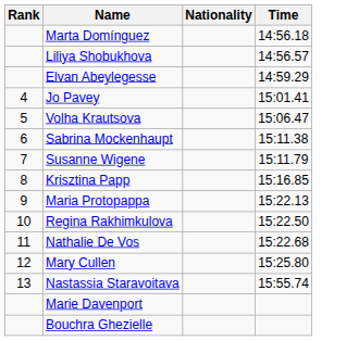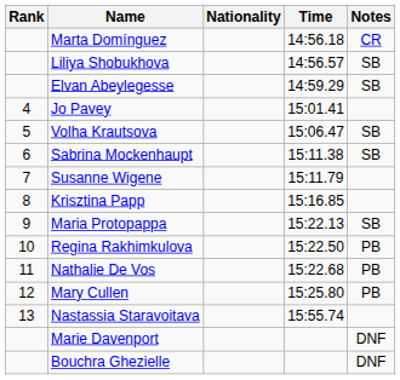+ column: Notes | CR | SB | SB | SB | SB | SB | PB | PB | PB | DNF | DNF
